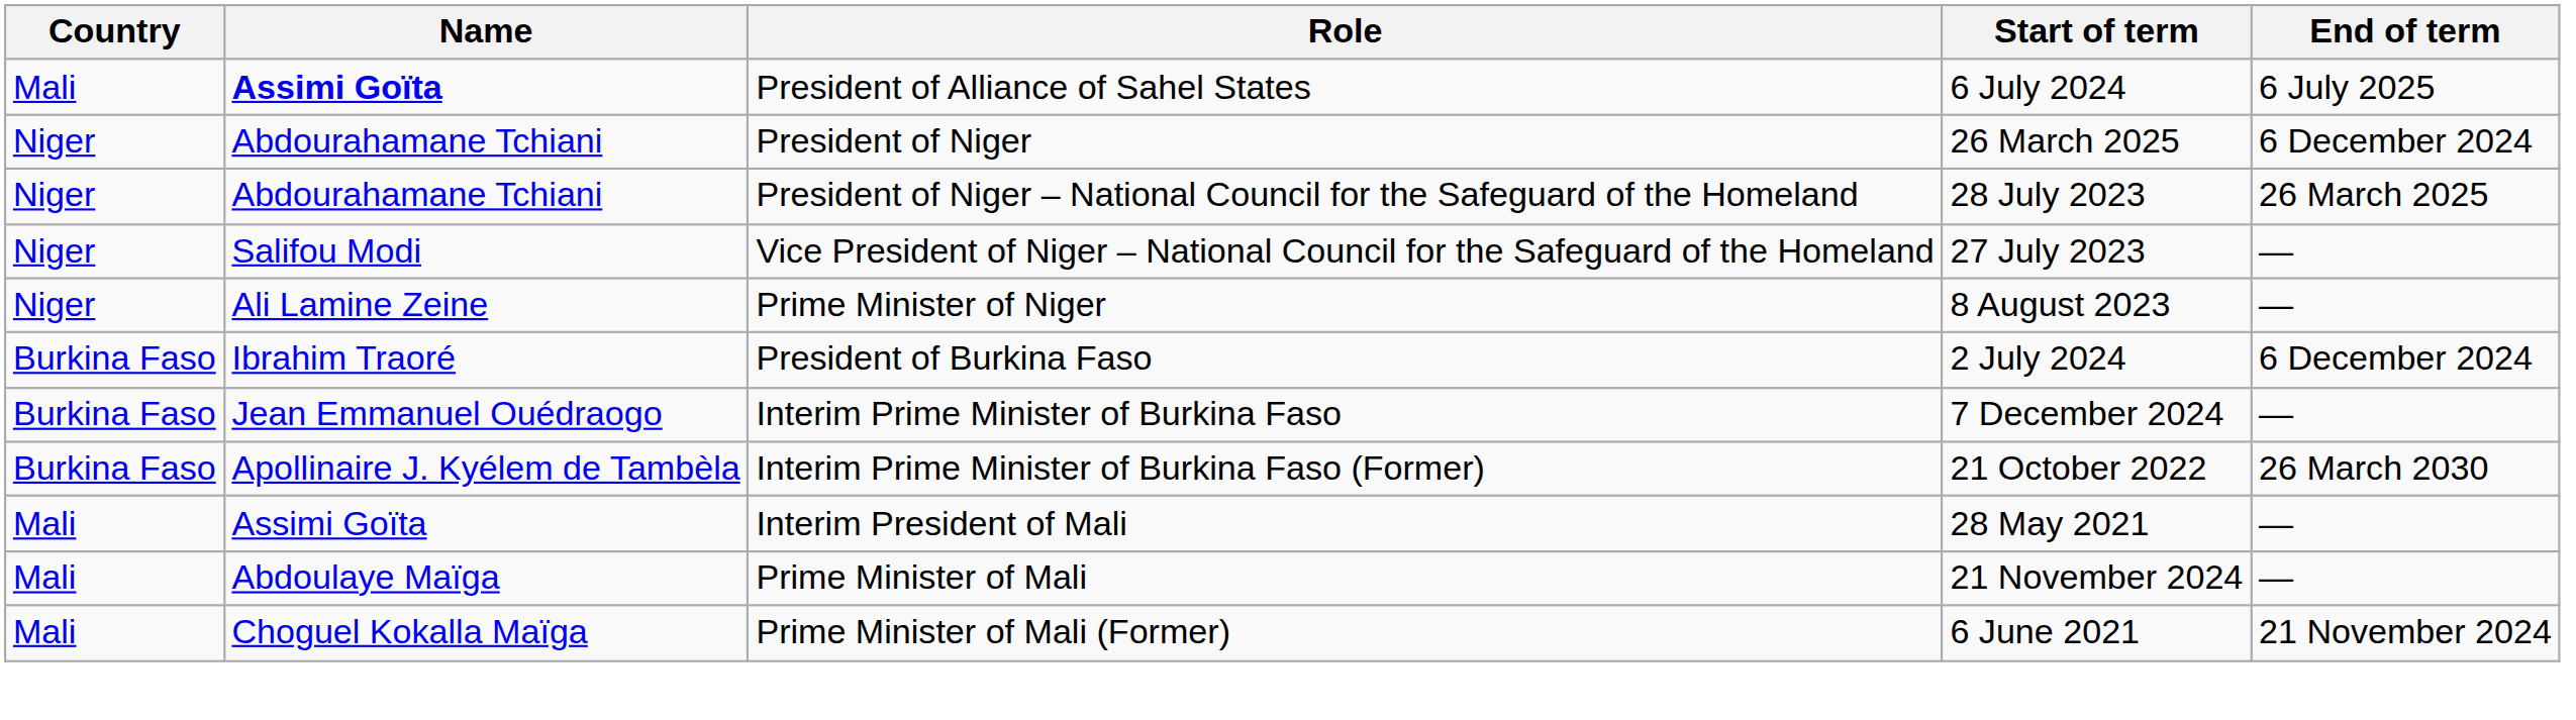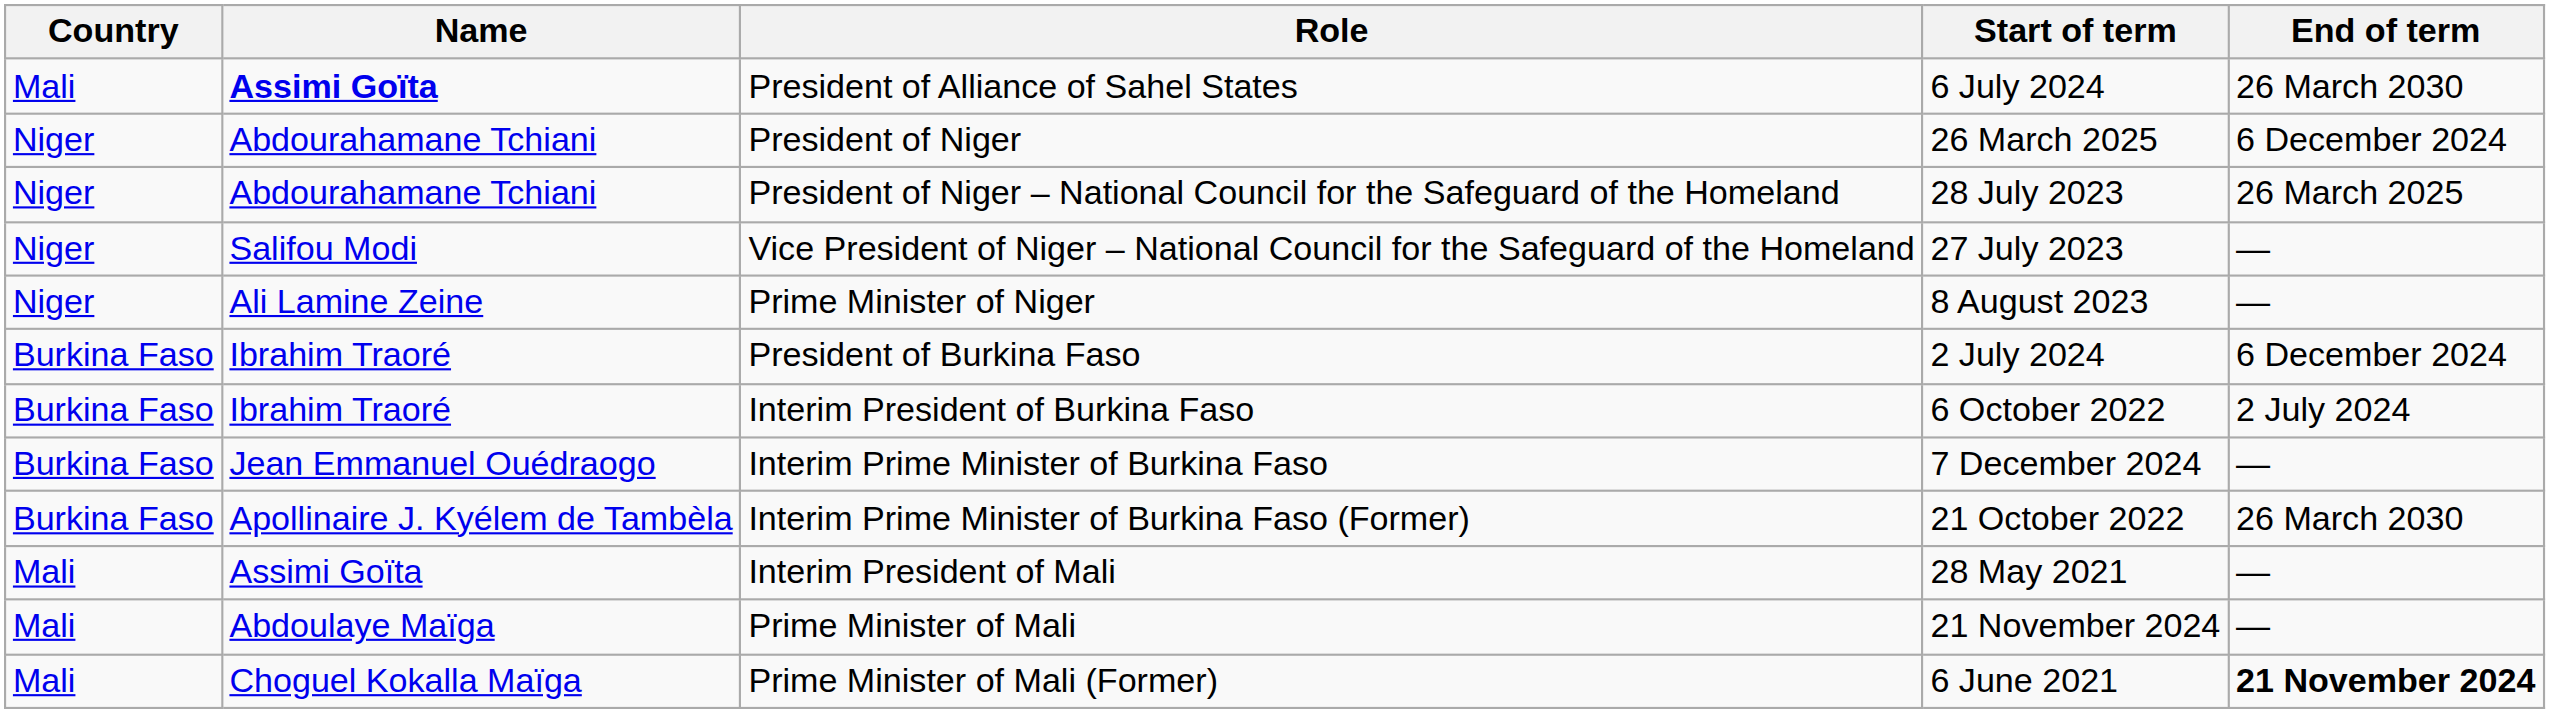President of Alliance of Sahel States | End of term: 6 July 2025 -> 26 March 2030
+ row: Burkina Faso | Ibrahim Traoré | Interim President of Burkina Faso | 6 October 2022 | 2 July 2024
Prime Minister of Mali (Former) | End of term: normal -> bold
